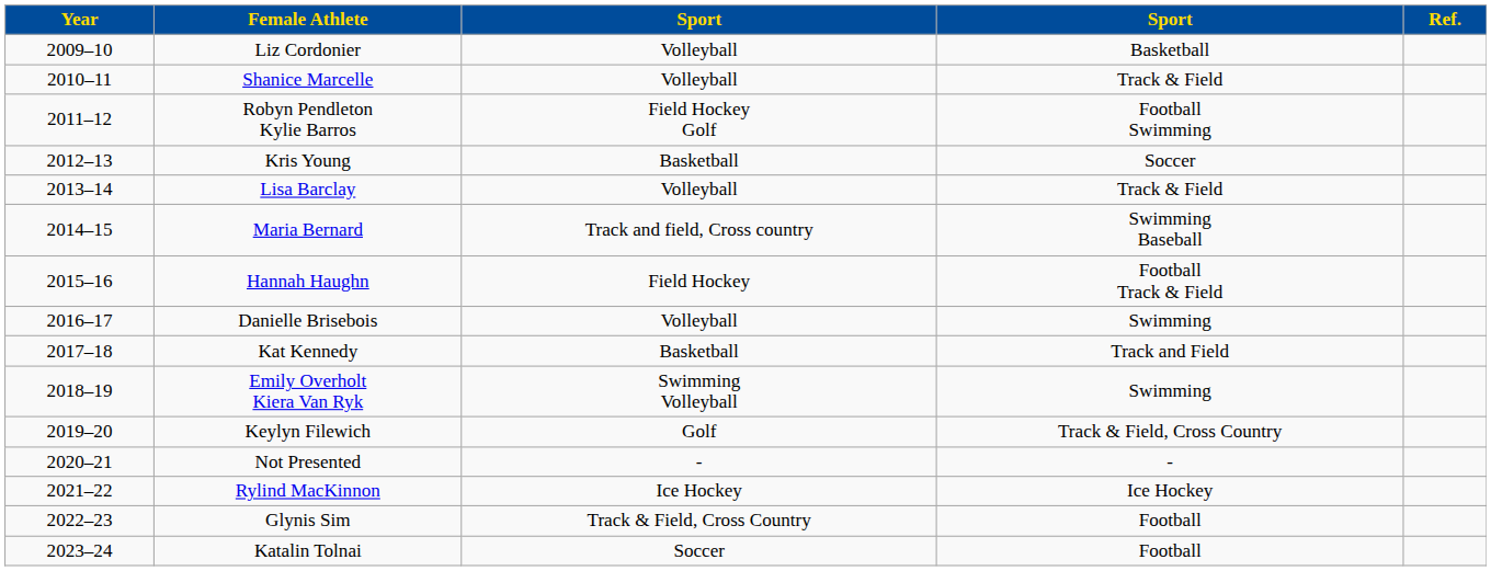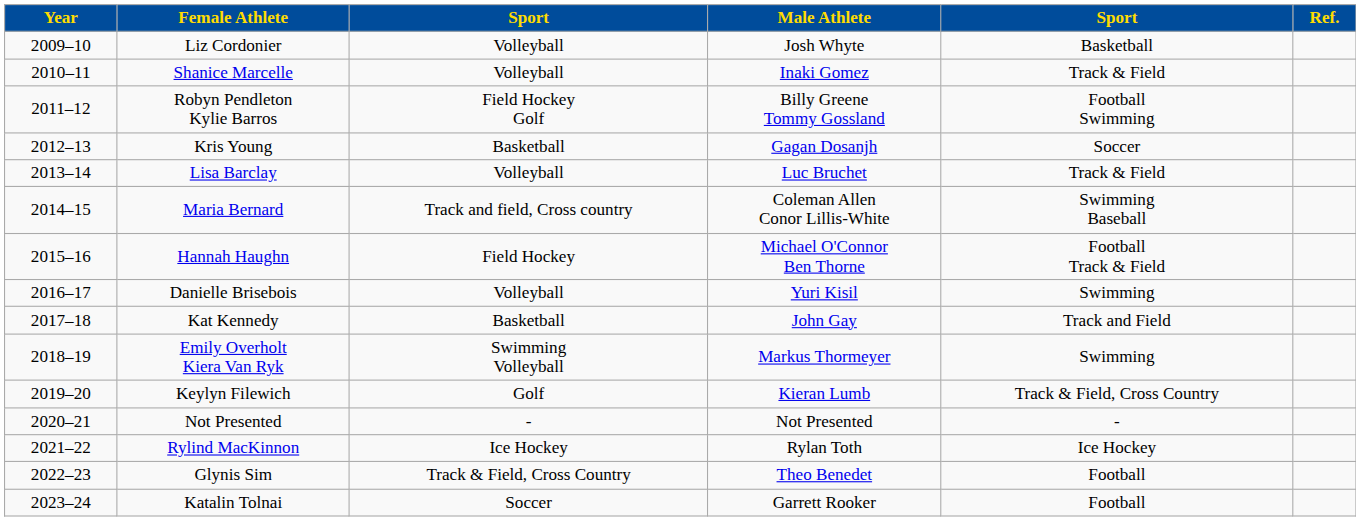+ column: Male Athlete | Josh Whyte | Inaki Gomez | Billy Greene Tommy Gossland | Gagan Dosanjh | Luc Bruchet | Coleman Allen Conor Lillis-White | Michael O'Connor Ben Thorne | Yuri Kisil | John Gay | Markus Thormeyer | Kieran Lumb | Not Presented | Rylan Toth | Theo Benedet | Garrett Rooker
